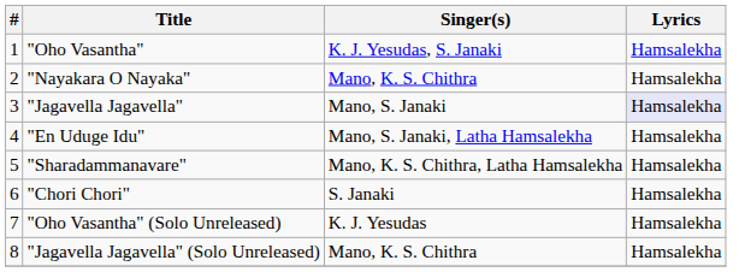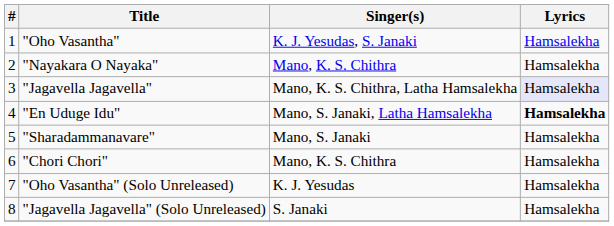"Jagavella Jagavella" | Singer(s): Mano, S. Janaki -> Mano, K. S. Chithra, Latha Hamsalekha
"En Uduge Idu" | Lyrics: normal -> bold
"Sharadammanavare" | Singer(s): Mano, K. S. Chithra, Latha Hamsalekha -> Mano, S. Janaki
"Chori Chori" | Singer(s): S. Janaki -> Mano, K. S. Chithra
"Jagavella Jagavella" (Solo Unreleased) | Singer(s): Mano, K. S. Chithra -> S. Janaki
